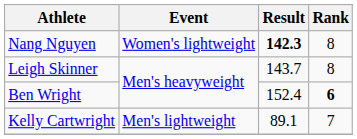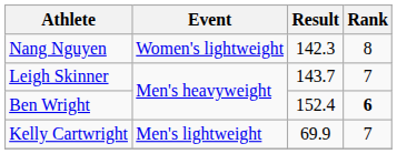Nang Nguyen | Result: bold -> normal
Leigh Skinner | Rank: 8 -> 7
Kelly Cartwright | Result: 89.1 -> 69.9
